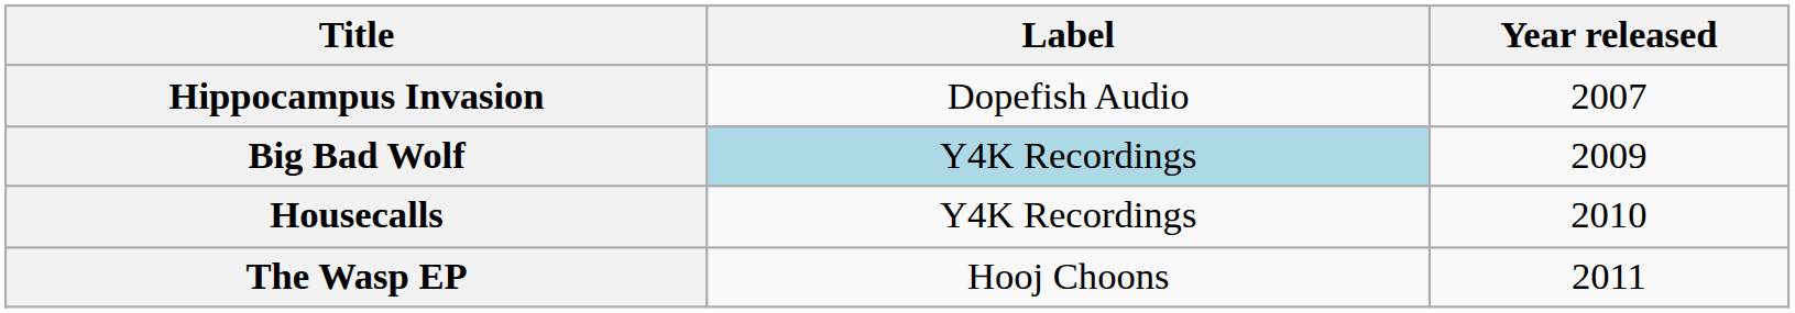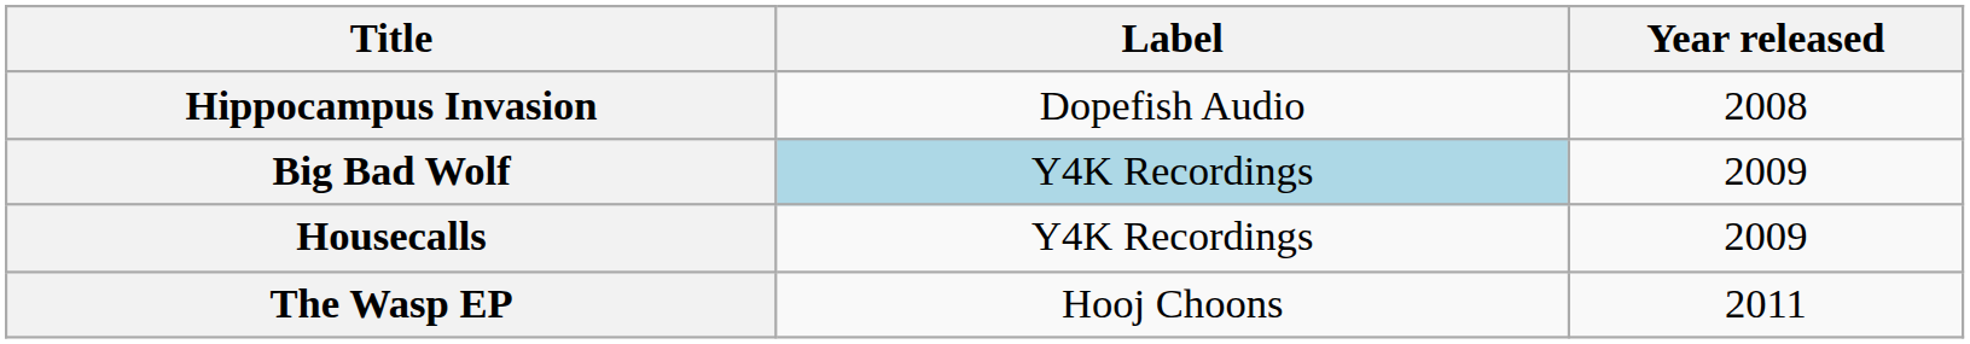Hippocampus Invasion | Year released: 2007 -> 2008
Housecalls | Year released: 2010 -> 2009
